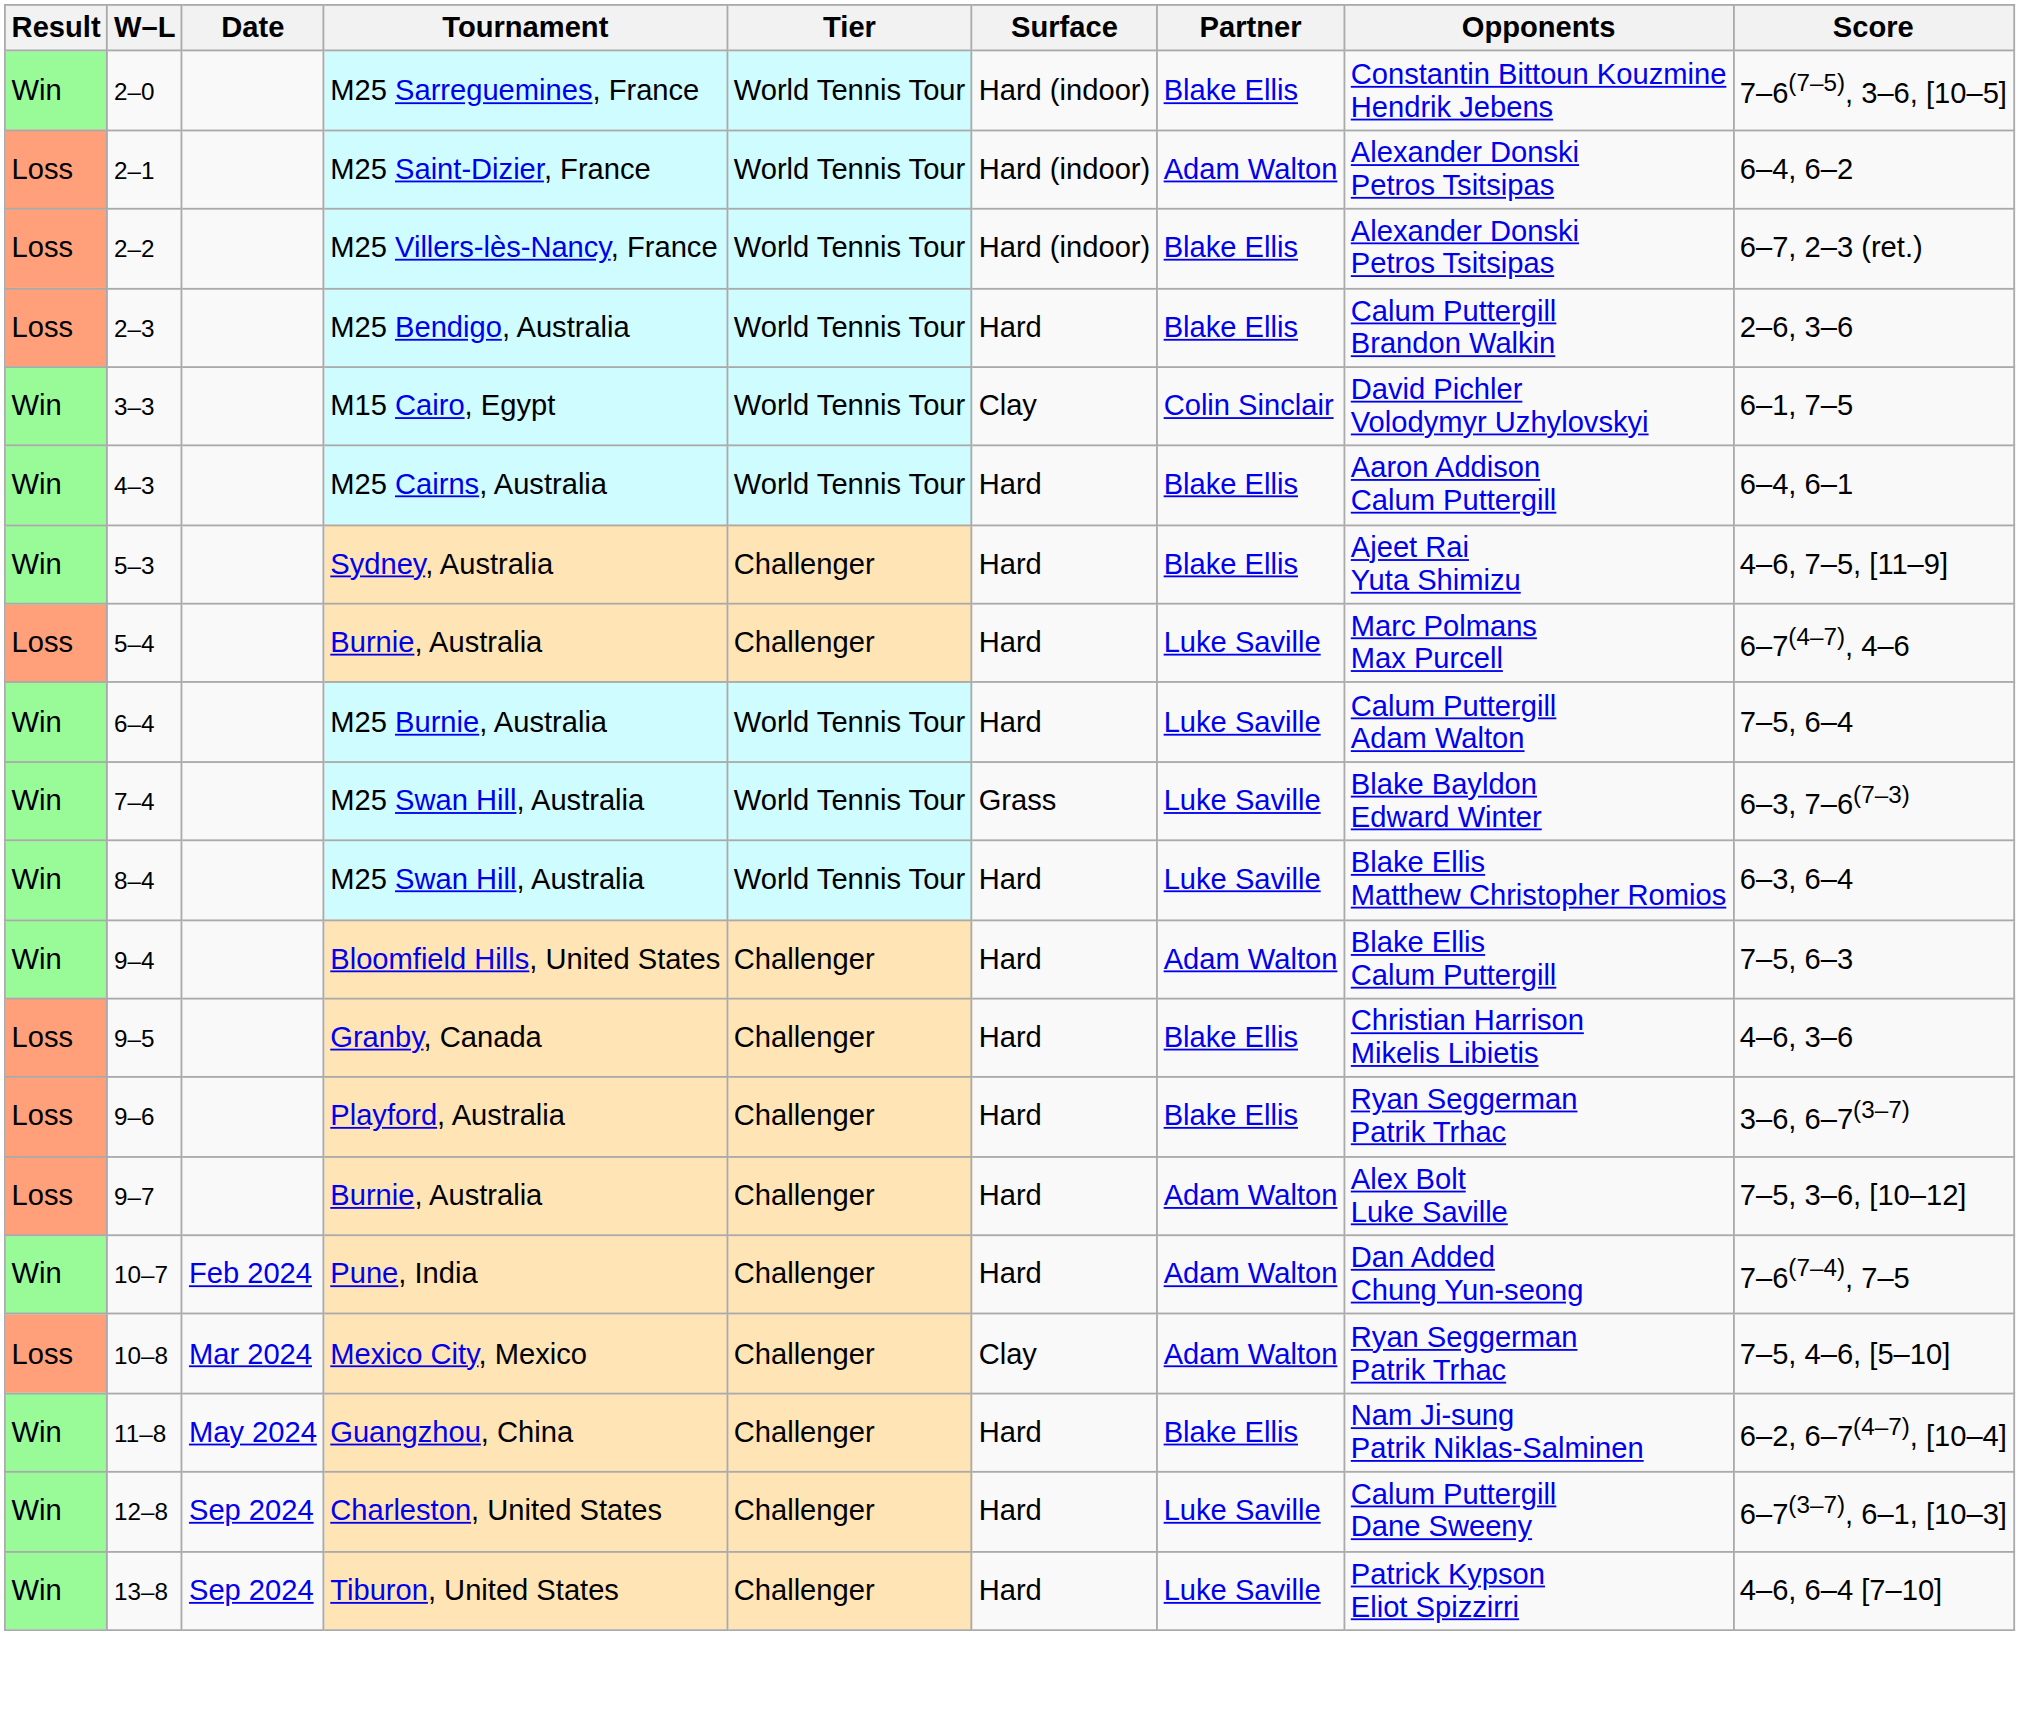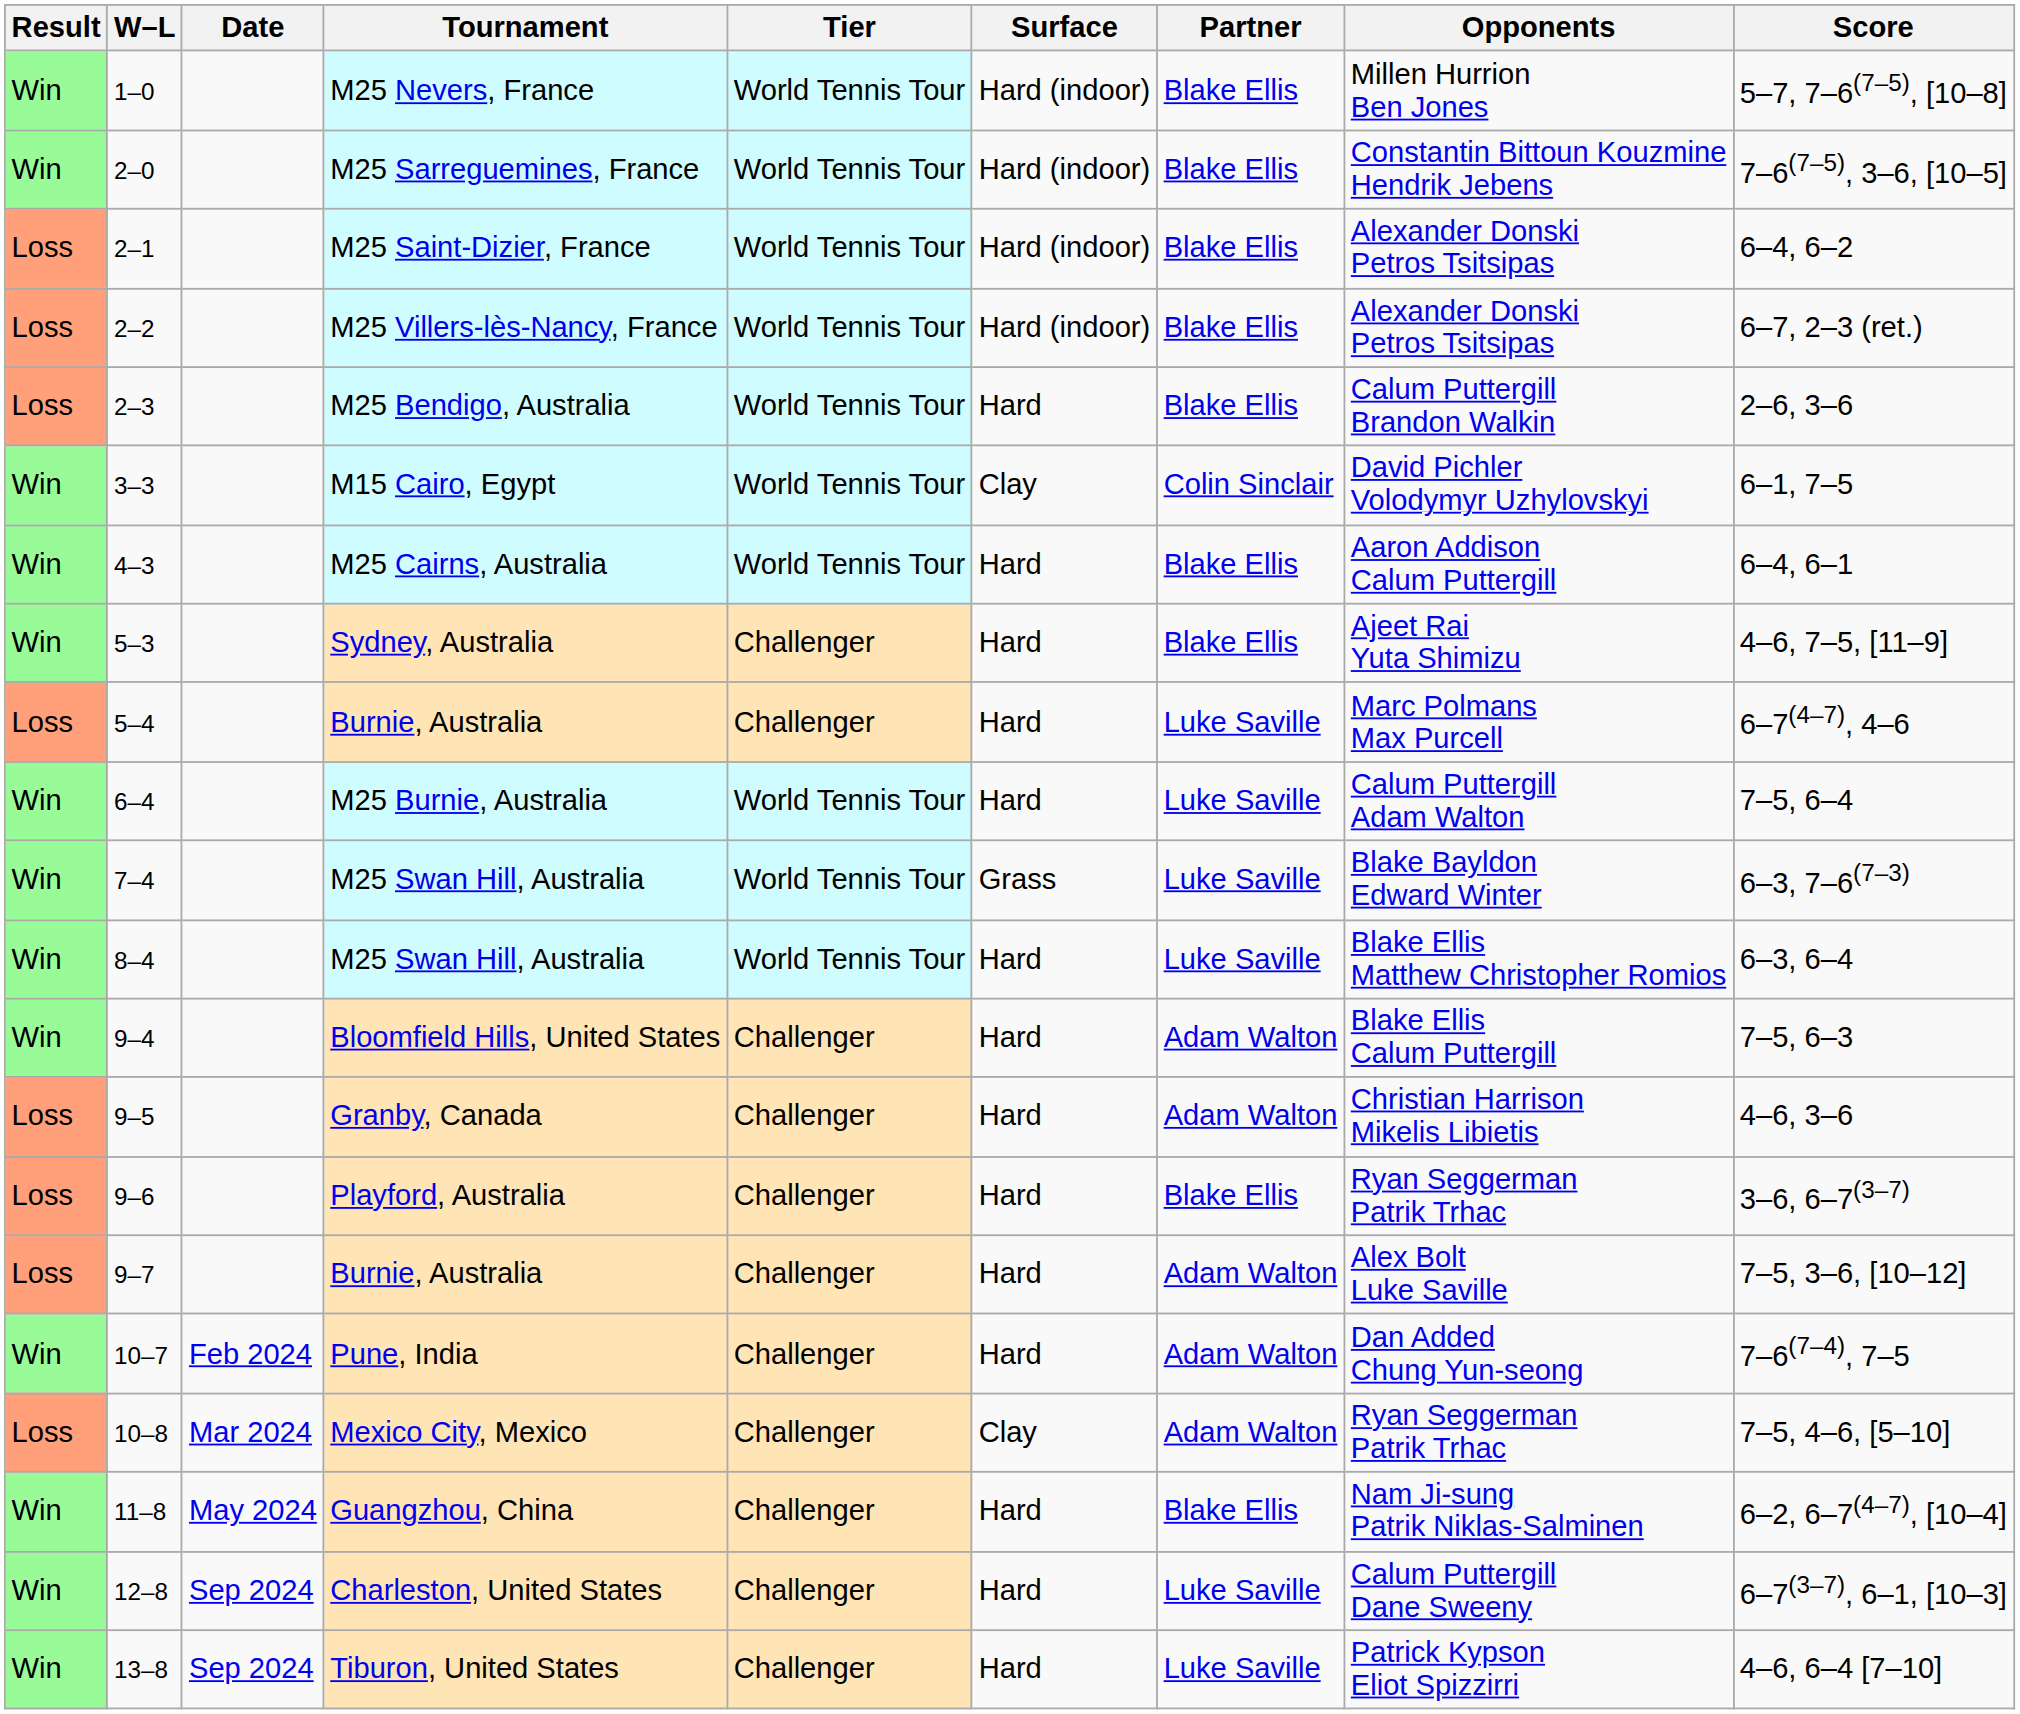+ row: Win | 1–0 | M25 Nevers, France | World Tennis Tour | Hard (indoor) | Blake Ellis | Millen Hurrion Ben Jones | 5–7, 7–6(7–5), [10–8]
M25 Saint-Dizier, France | Partner: Adam Walton -> Blake Ellis
Granby, Canada | Partner: Blake Ellis -> Adam Walton
